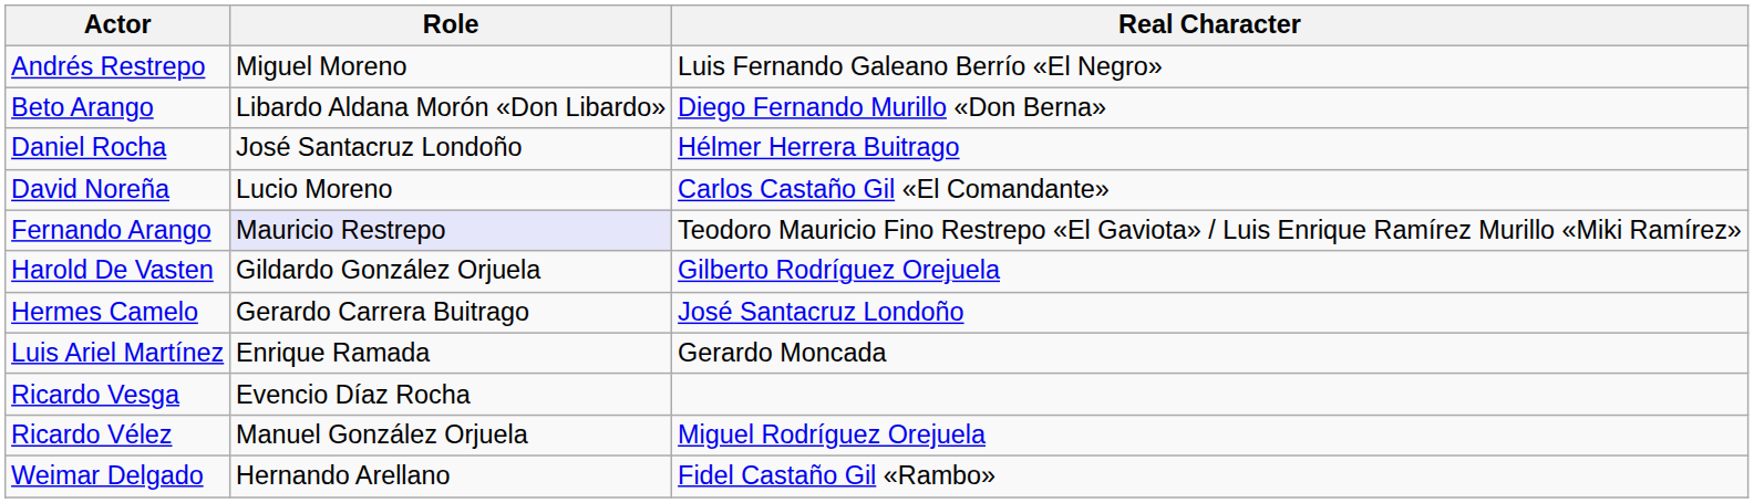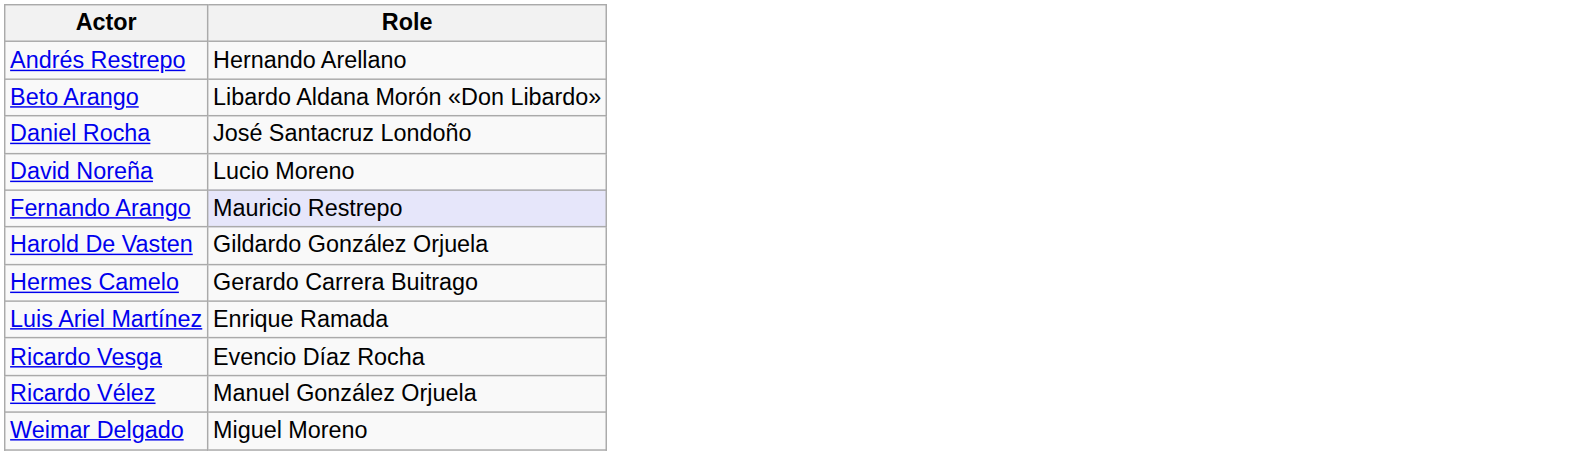- column: Real Character | Luis Fernando Galeano Berrío «El Negro» | Diego Fernando Murillo «Don Berna» | Hélmer Herrera Buitrago | Carlos Castaño Gil «El Comandante» | Teodoro Mauricio Fino Restrepo «El Gaviota» / Luis Enrique Ramírez Murillo «Miki Ramírez» | Gilberto Rodríguez Orejuela | José Santacruz Londoño | Gerardo Moncada | Miguel Rodríguez Orejuela | Fidel Castaño Gil «Rambo»
Andrés Restrepo | Role: Miguel Moreno -> Hernando Arellano
Weimar Delgado | Role: Hernando Arellano -> Miguel Moreno
